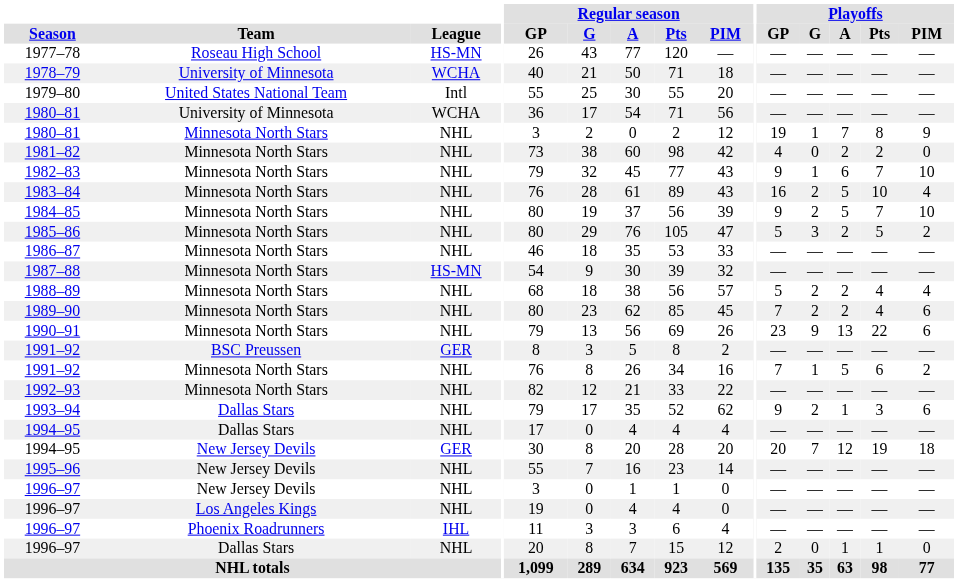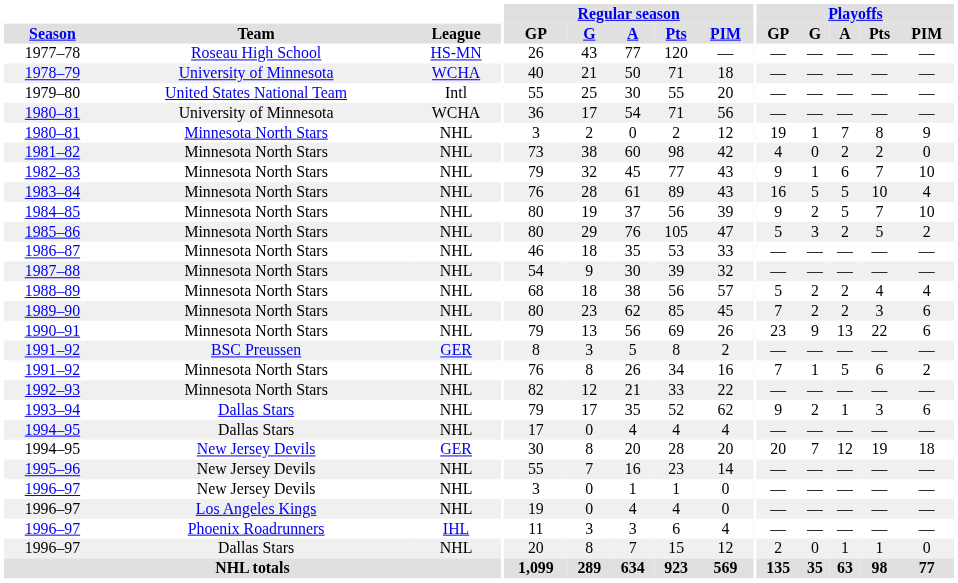1983–84 | Playoffs / G: 2 -> 5
1987–88 | League: HS-MN -> NHL
1989–90 | Playoffs / Pts: 4 -> 3
